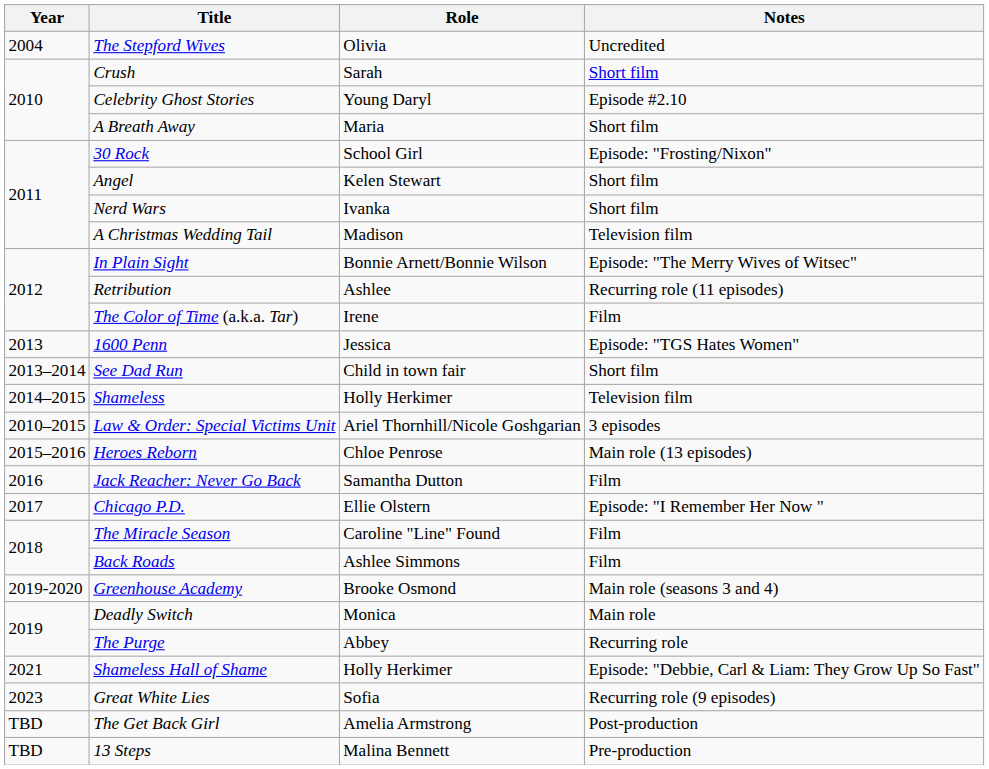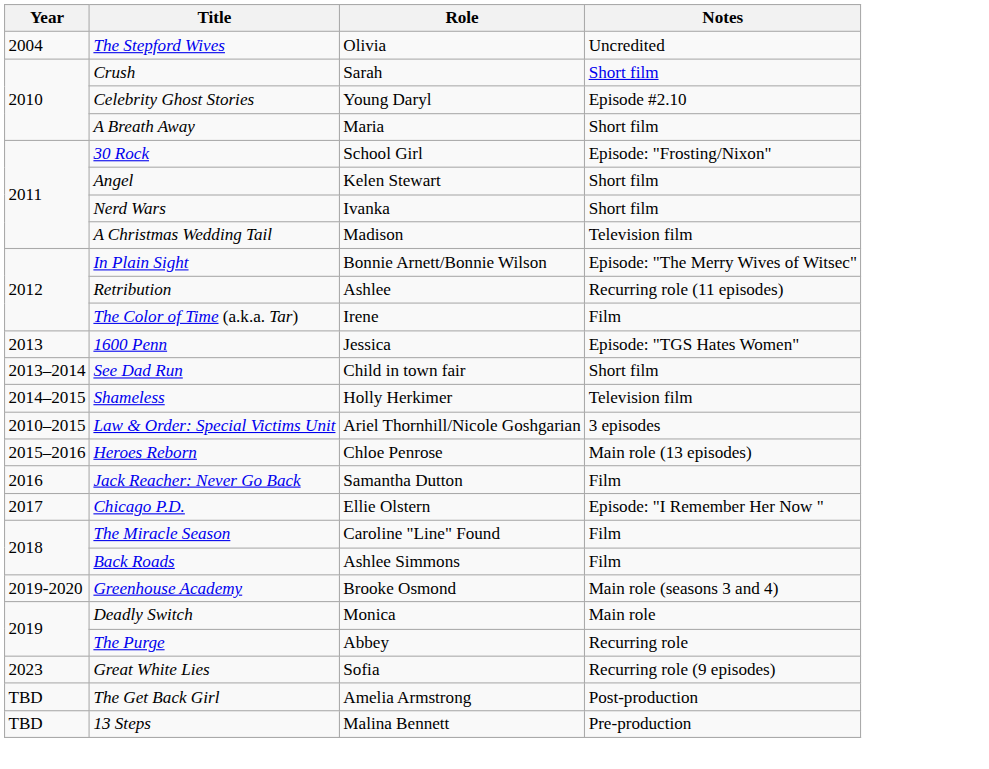- row: 2021 | Shameless Hall of Shame | Holly Herkimer | Episode: "Debbie, Carl & Liam: They Grow Up So Fast"
